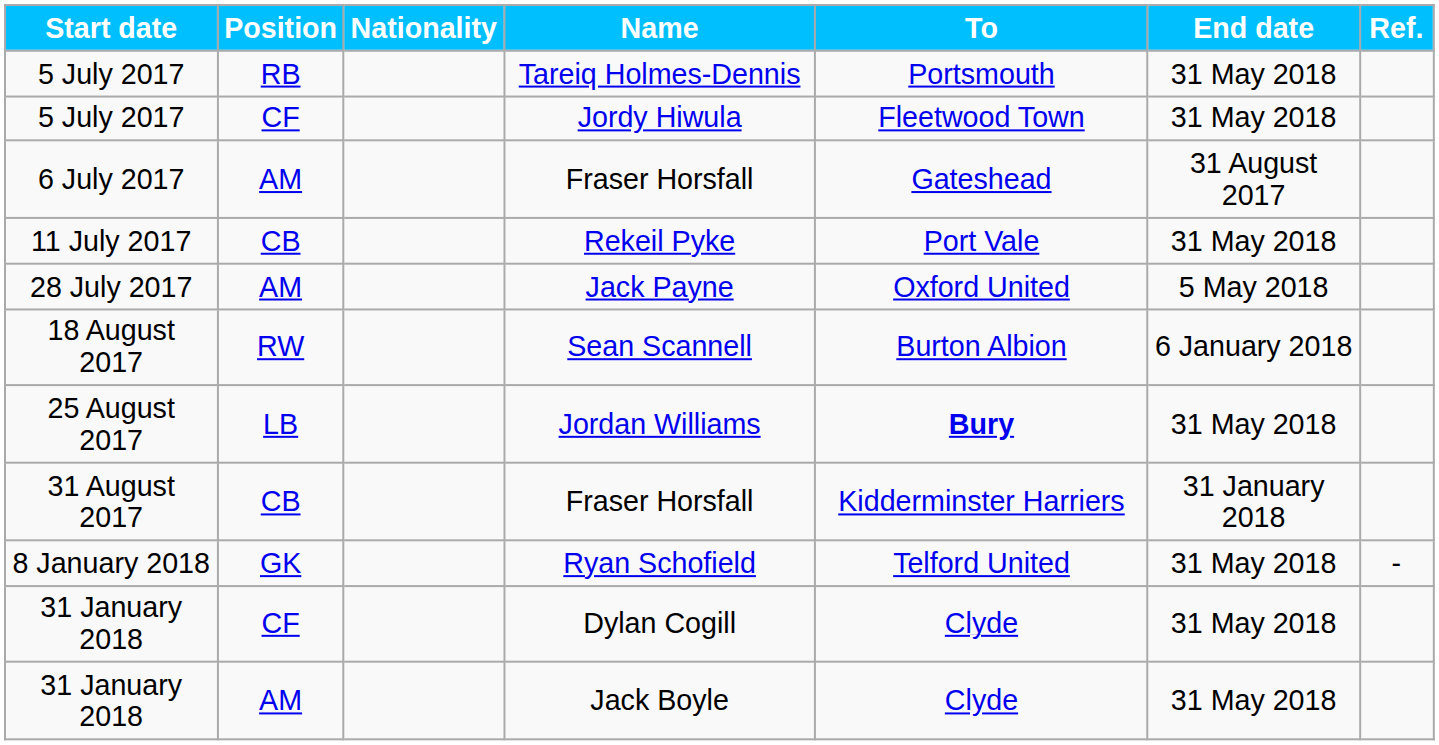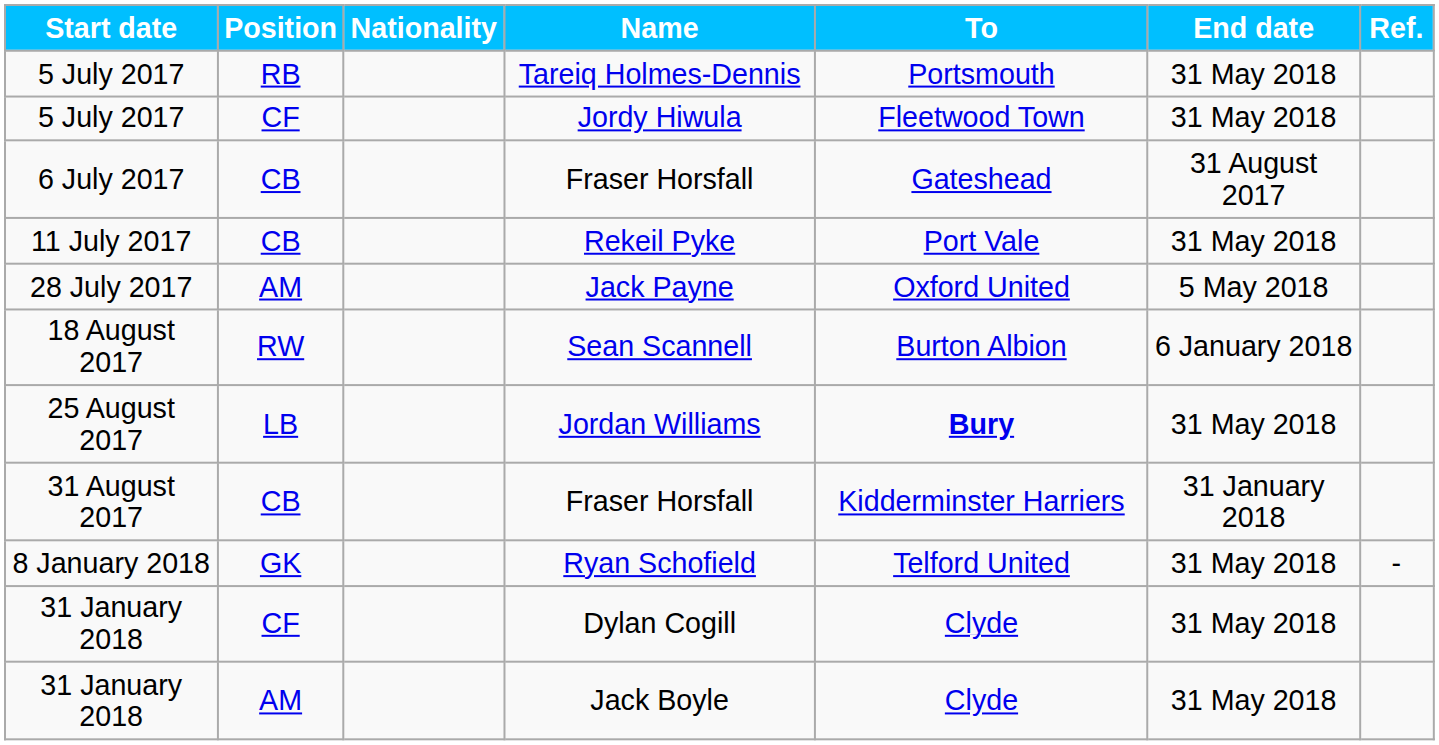6 July 2017 / Fraser Horsfall | Position: AM -> CB
